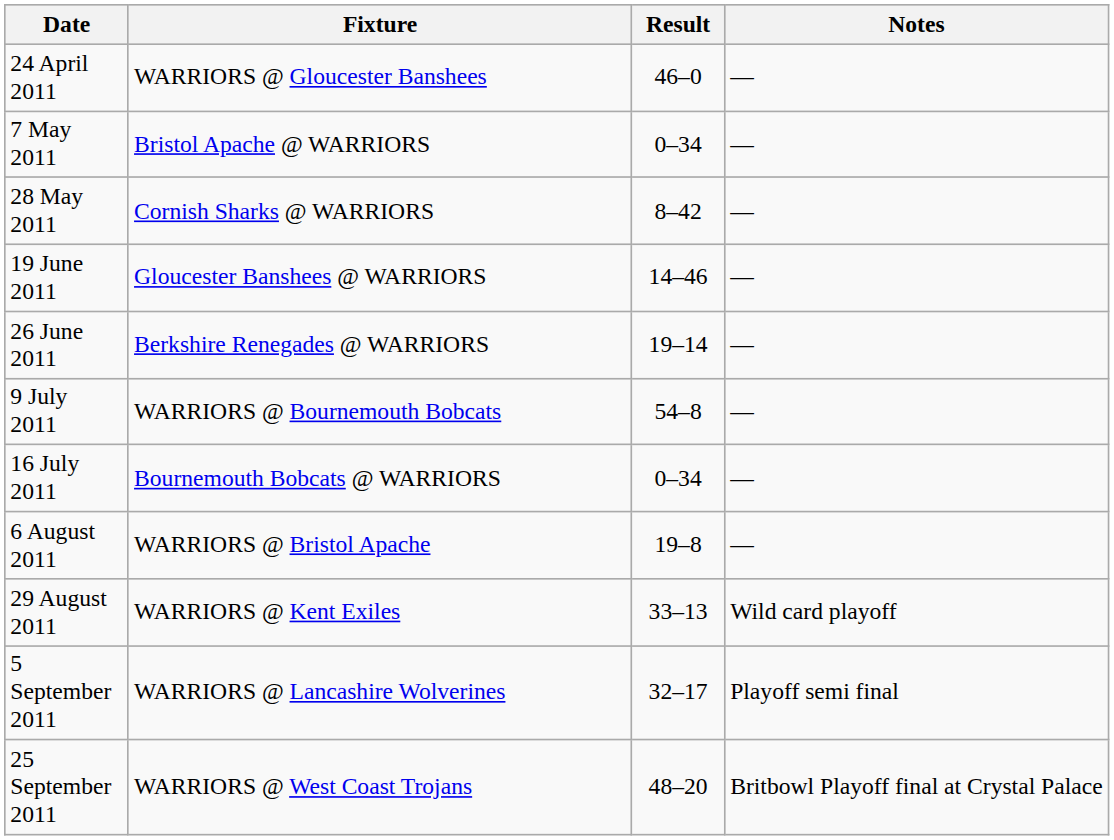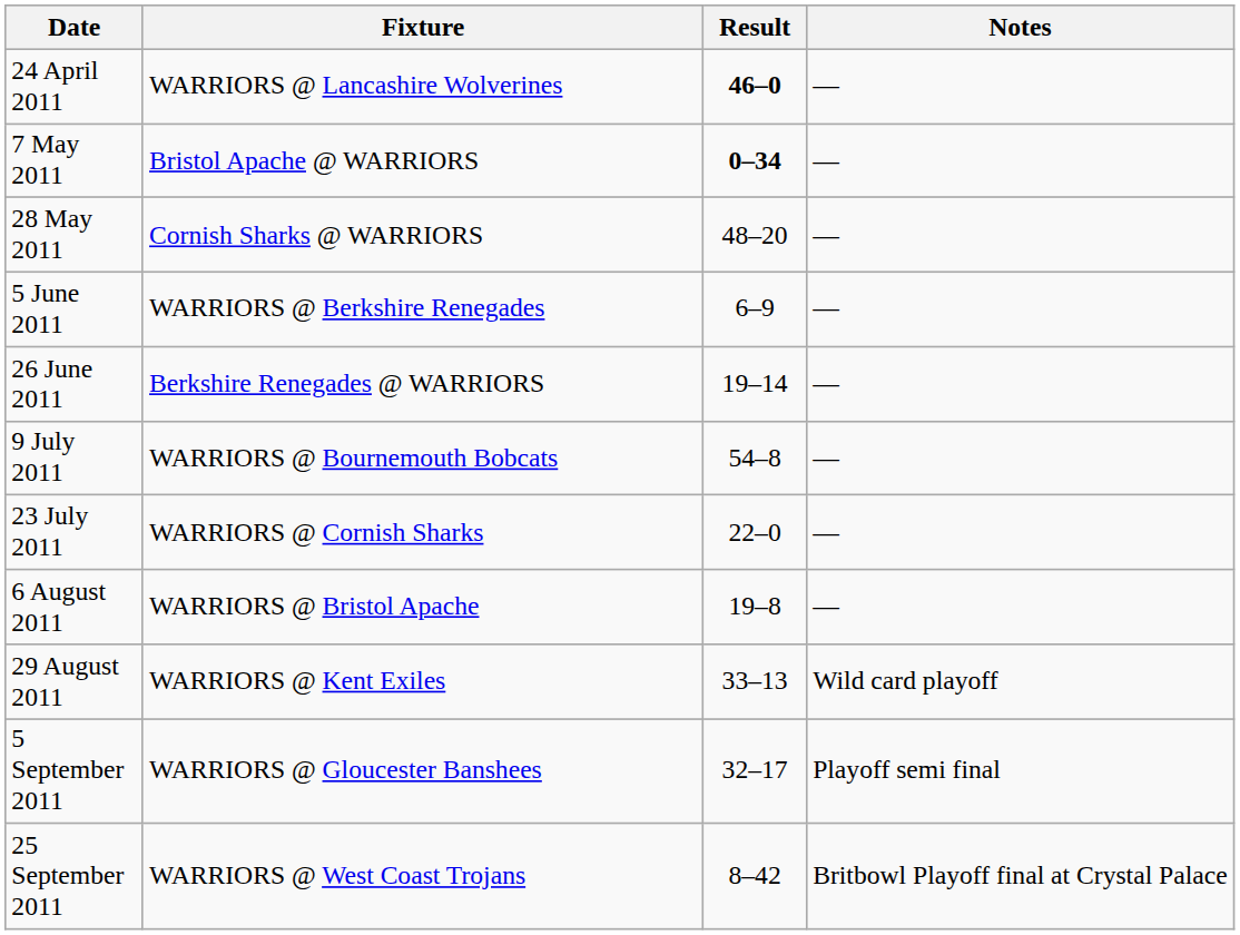24 April 2011 | Fixture: WARRIORS @ Gloucester Banshees -> WARRIORS @ Lancashire Wolverines
24 April 2011 | Result: normal -> bold
7 May 2011 | Result: normal -> bold
28 May 2011 | Result: 8–42 -> 48–20
+ row: 5 June 2011 | WARRIORS @ Berkshire Renegades | 6–9 | —
- row: 19 June 2011 | Gloucester Banshees @ WARRIORS | 14–46 | —
- row: 16 July 2011 | Bournemouth Bobcats @ WARRIORS | 0–34 | —
+ row: 23 July 2011 | WARRIORS @ Cornish Sharks | 22–0 | —
5 September 2011 | Fixture: WARRIORS @ Lancashire Wolverines -> WARRIORS @ Gloucester Banshees
25 September 2011 | Result: 48–20 -> 8–42
